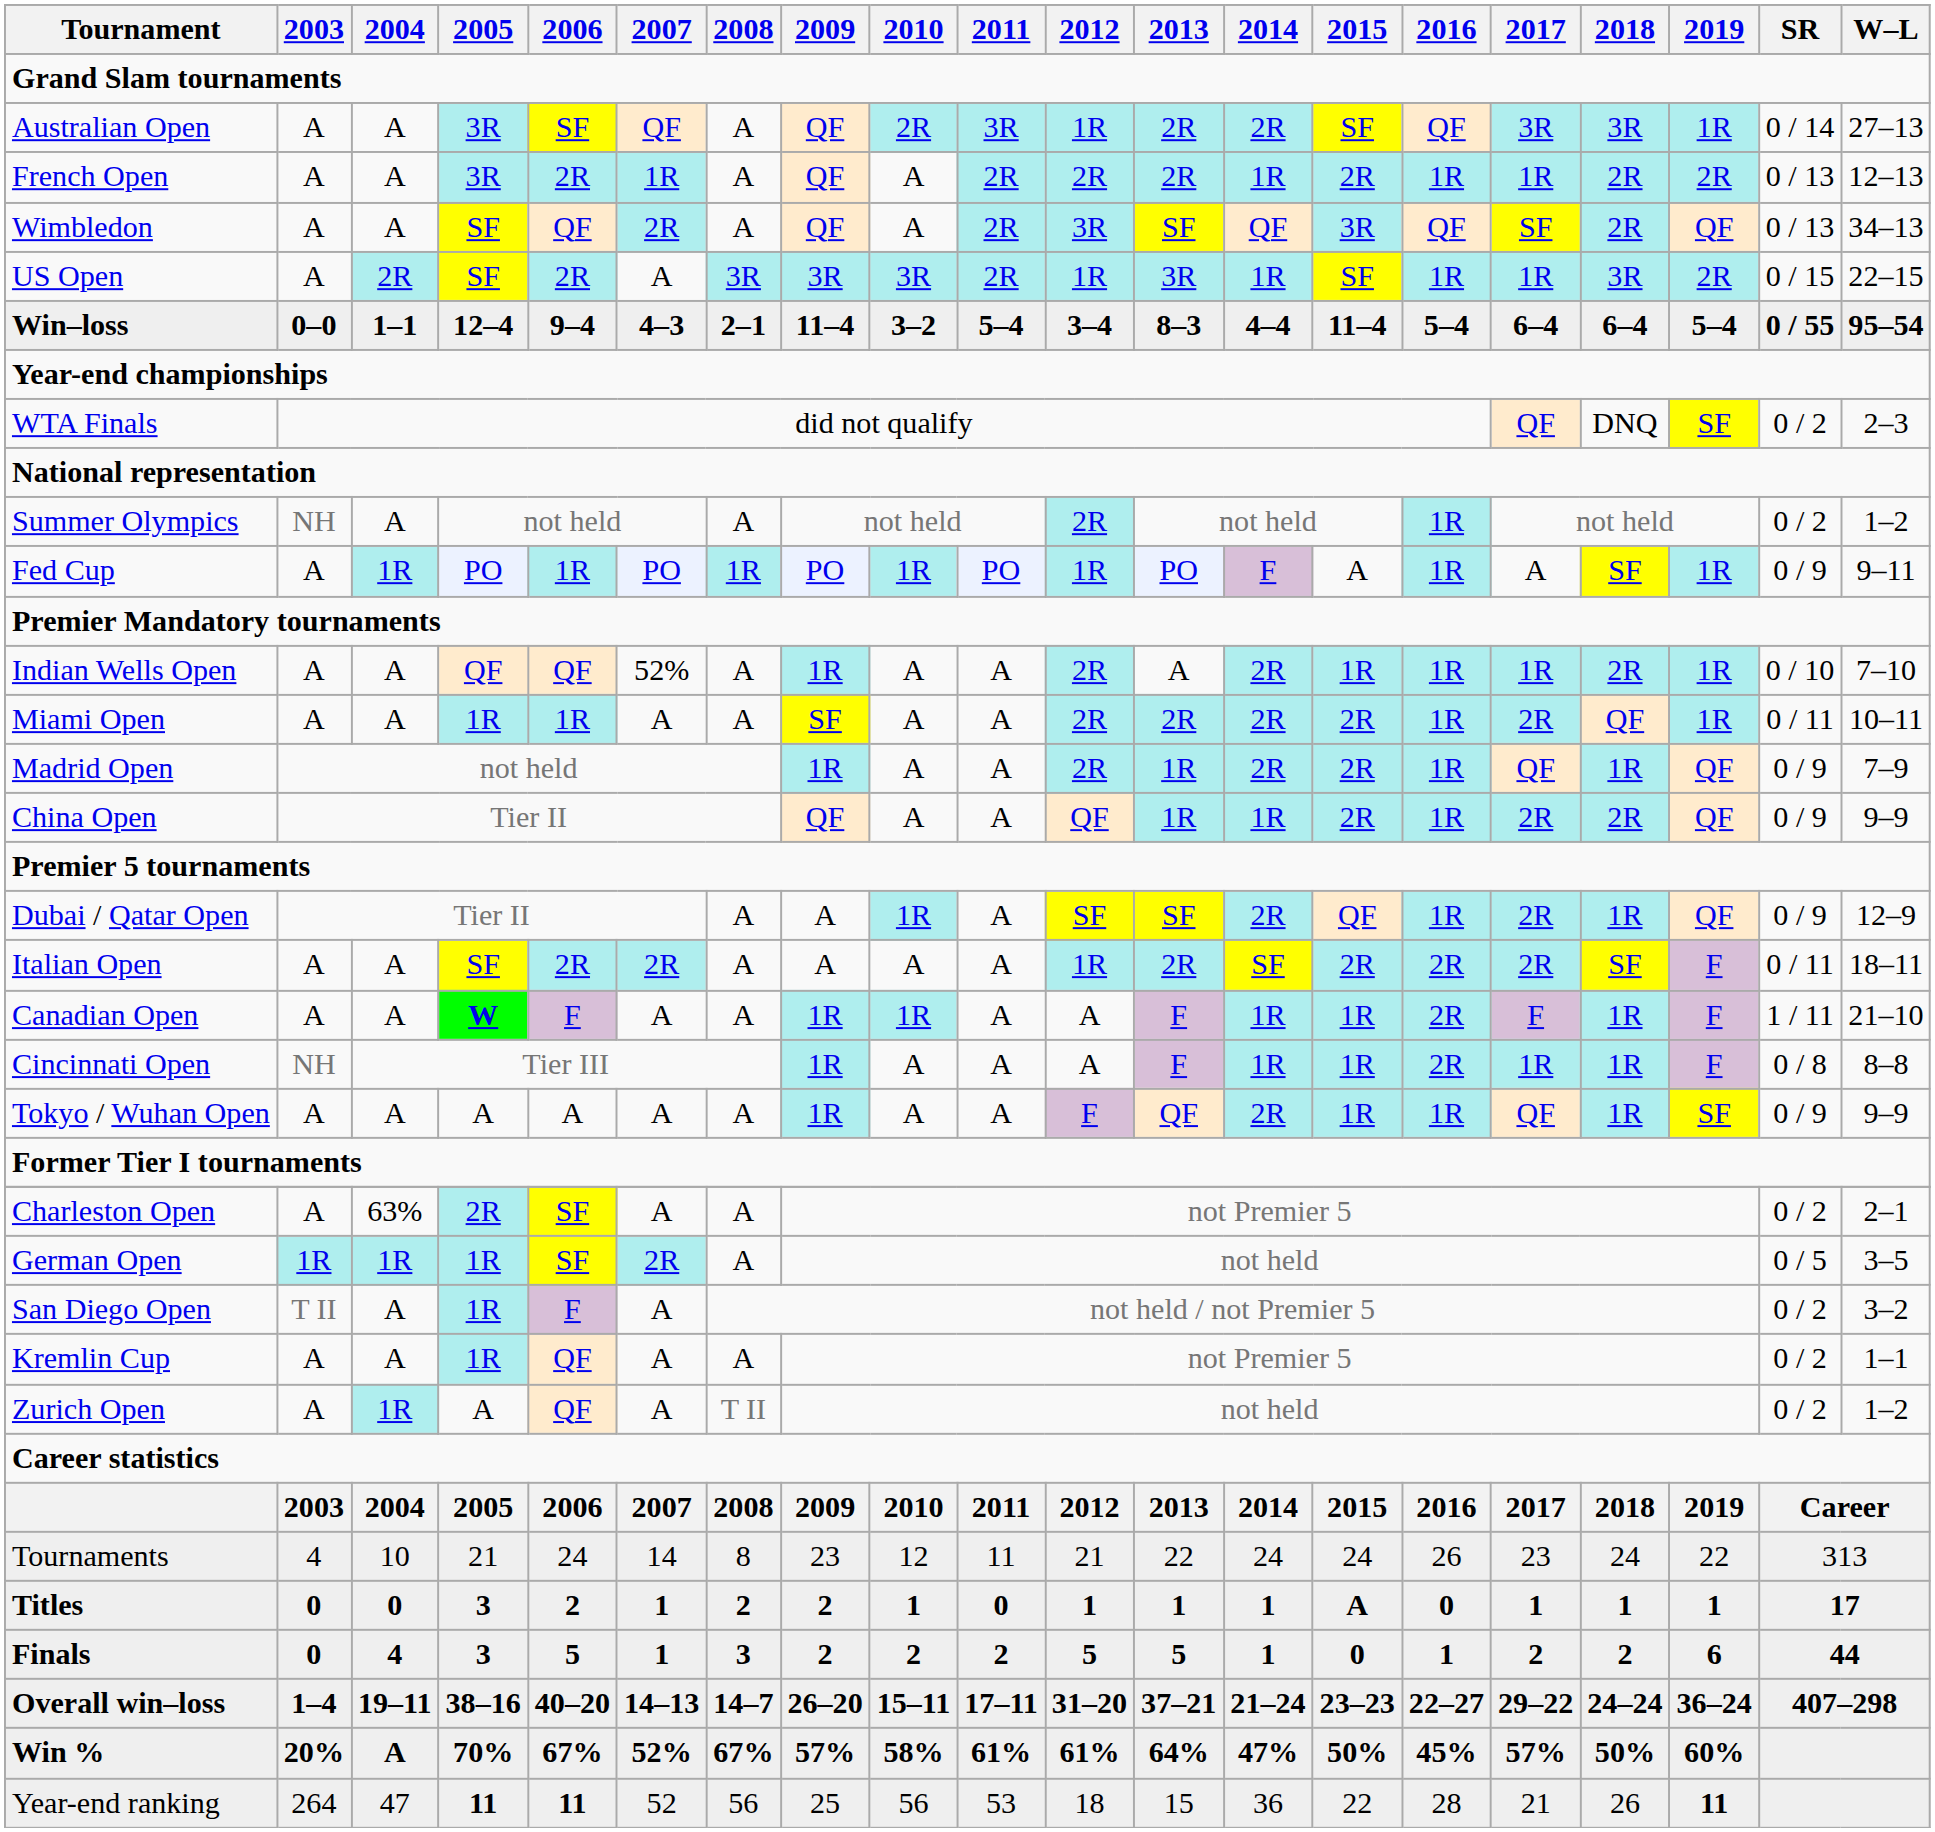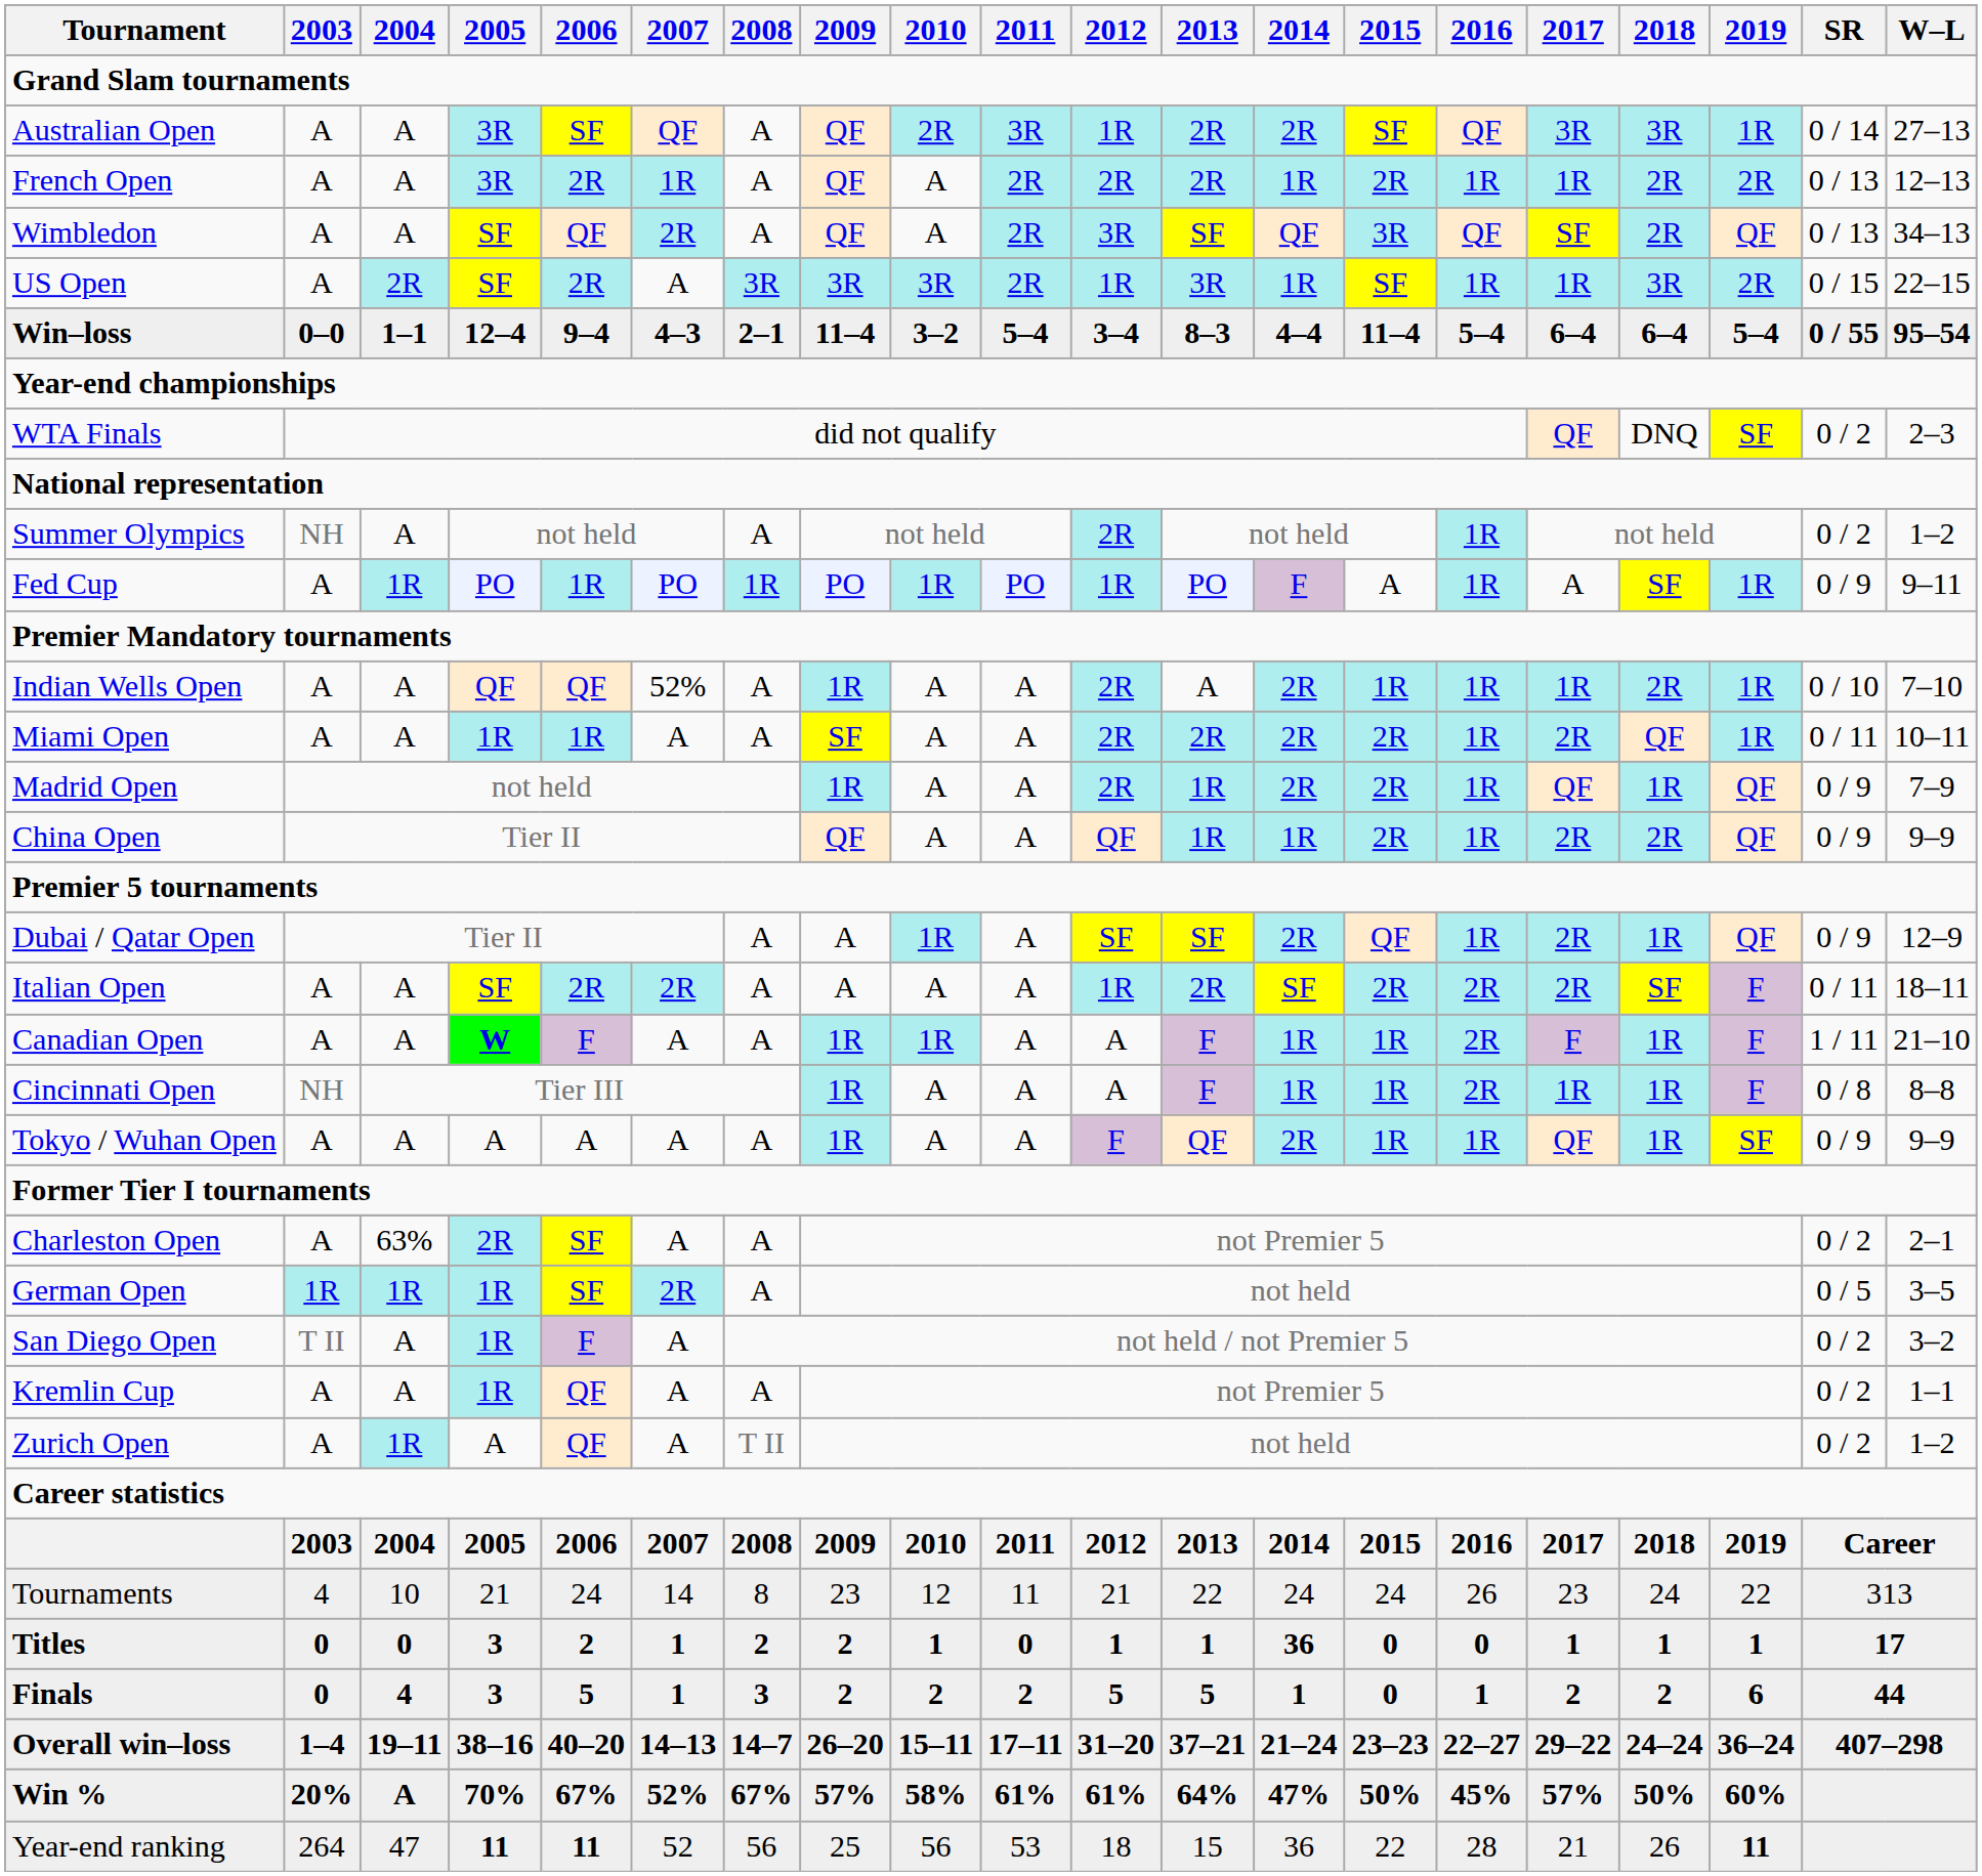Titles | 2014: 1 -> 36
Titles | 2015: A -> 0
